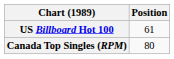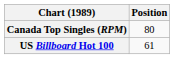rows swapped: Canada Top Singles (RPM) <-> US Billboard Hot 100
